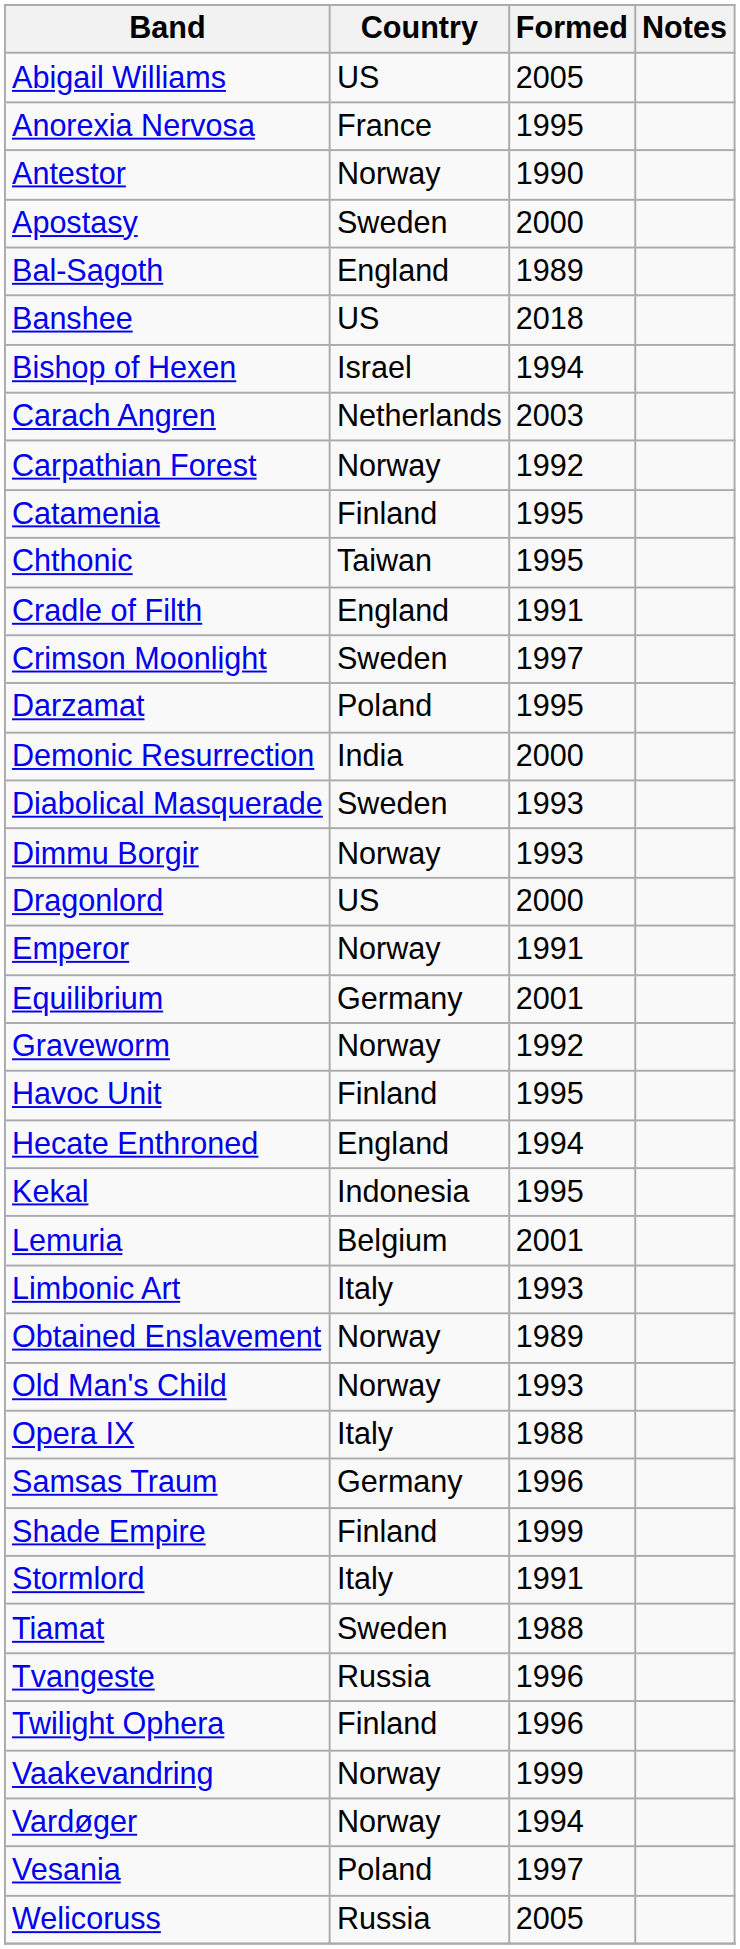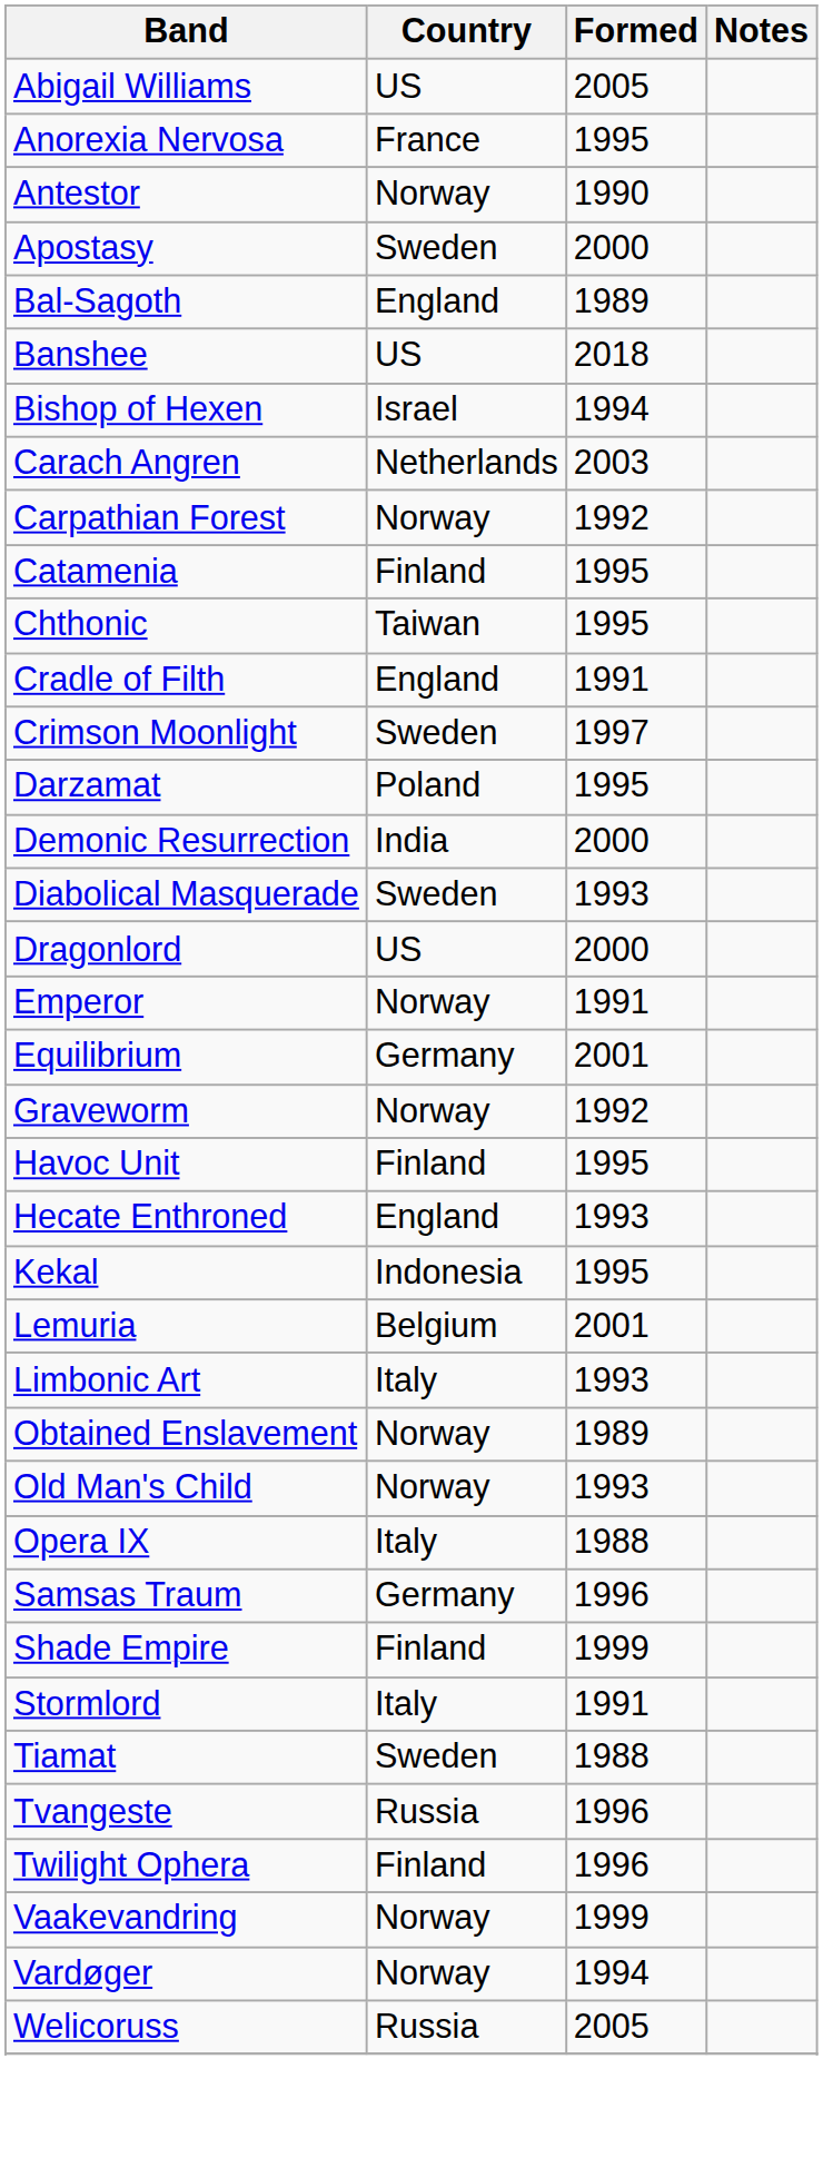- row: Dimmu Borgir | Norway | 1993
Hecate Enthroned | Formed: 1994 -> 1993
- row: Vesania | Poland | 1997
